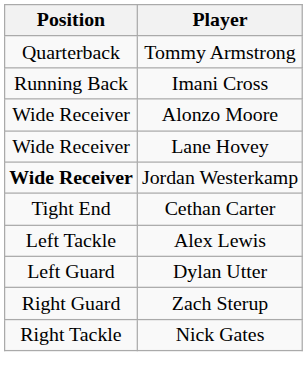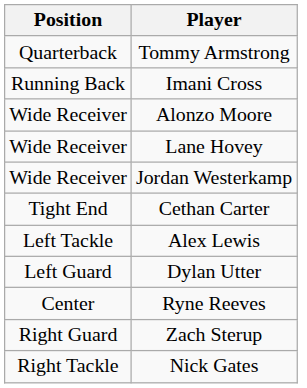Jordan Westerkamp | Position: bold -> normal
+ row: Center | Ryne Reeves
